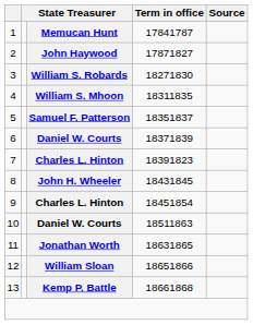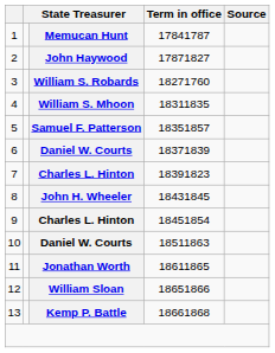3 | Term in office: 18271830 -> 18271760
5 | Term in office: 18351837 -> 18351857
11 | Term in office: 18631865 -> 18611865
